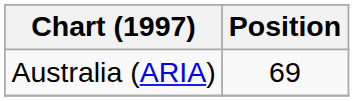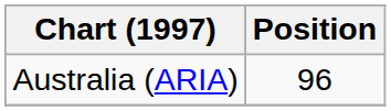Australia (ARIA) | Position: 69 -> 96
